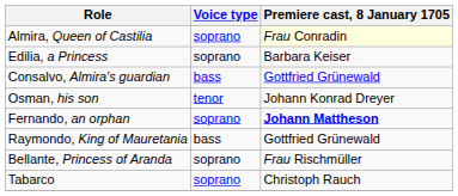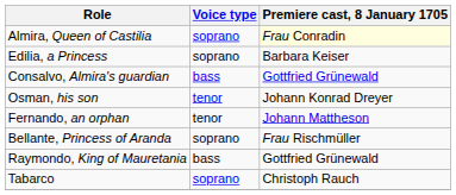Fernando, an orphan | Voice type: soprano -> tenor
Fernando, an orphan | Premiere cast, 8 January 1705: bold -> normal
rows swapped: Raymondo, King of Mauretania <-> Bellante, Princess of Aranda
